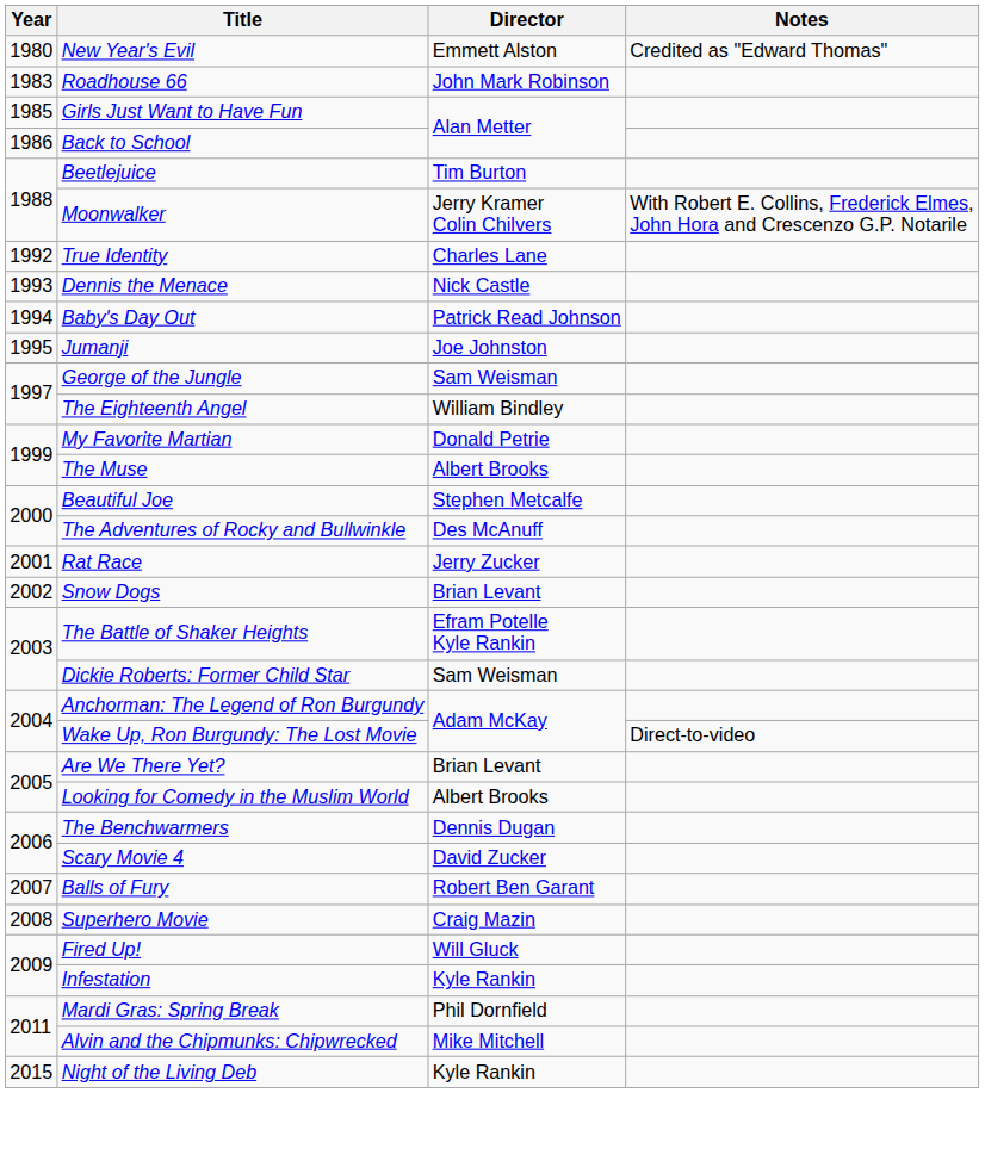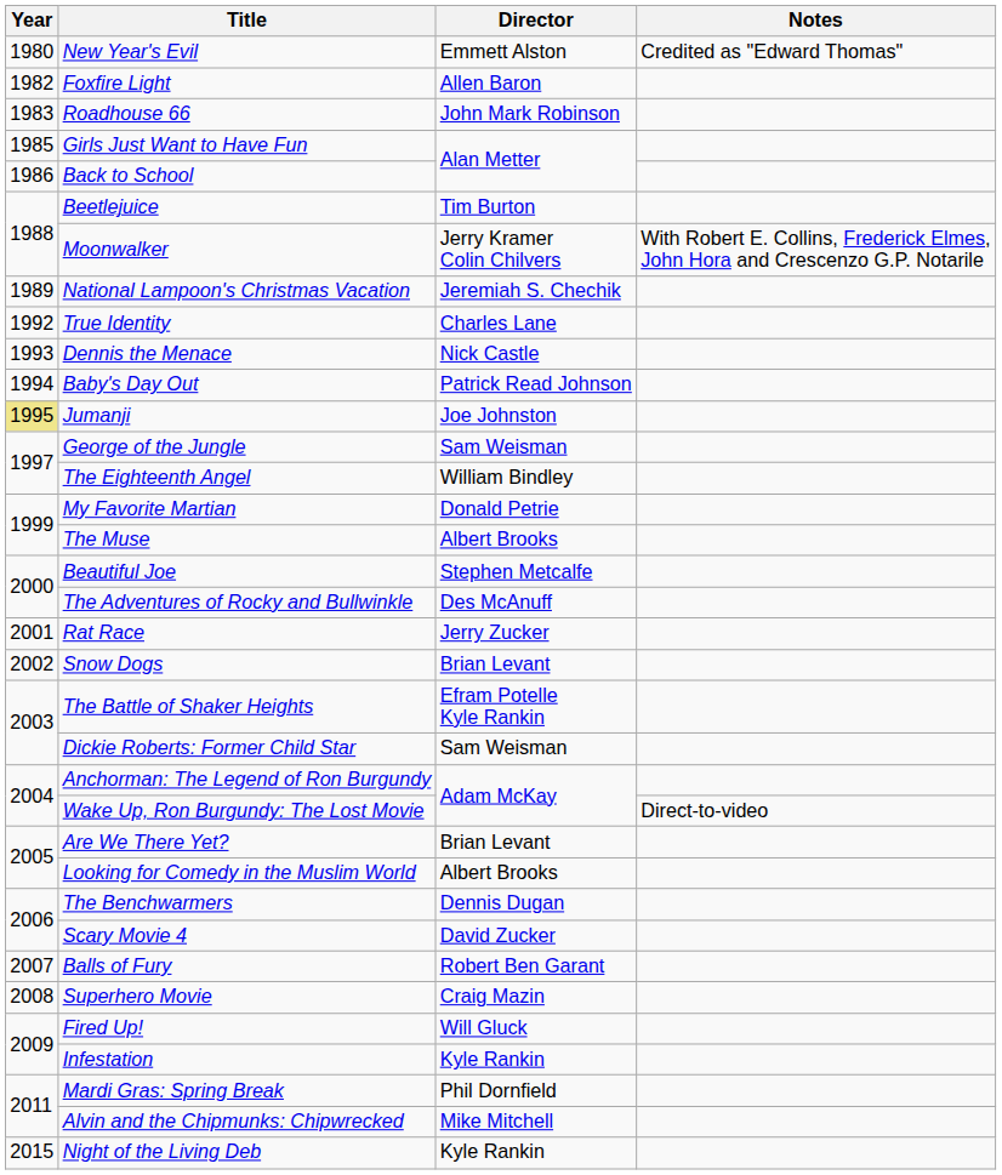+ row: 1982 | Foxfire Light | Allen Baron
+ row: 1989 | National Lampoon's Christmas Vacation | Jeremiah S. Chechik
Jumanji | Year: no background -> khaki background
